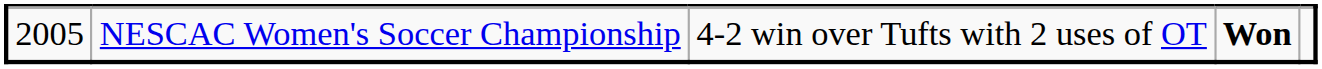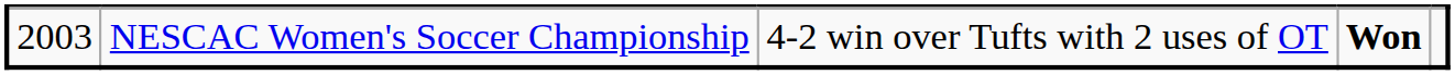NESCAC Women's Soccer Championship | column 1: 2005 -> 2003
